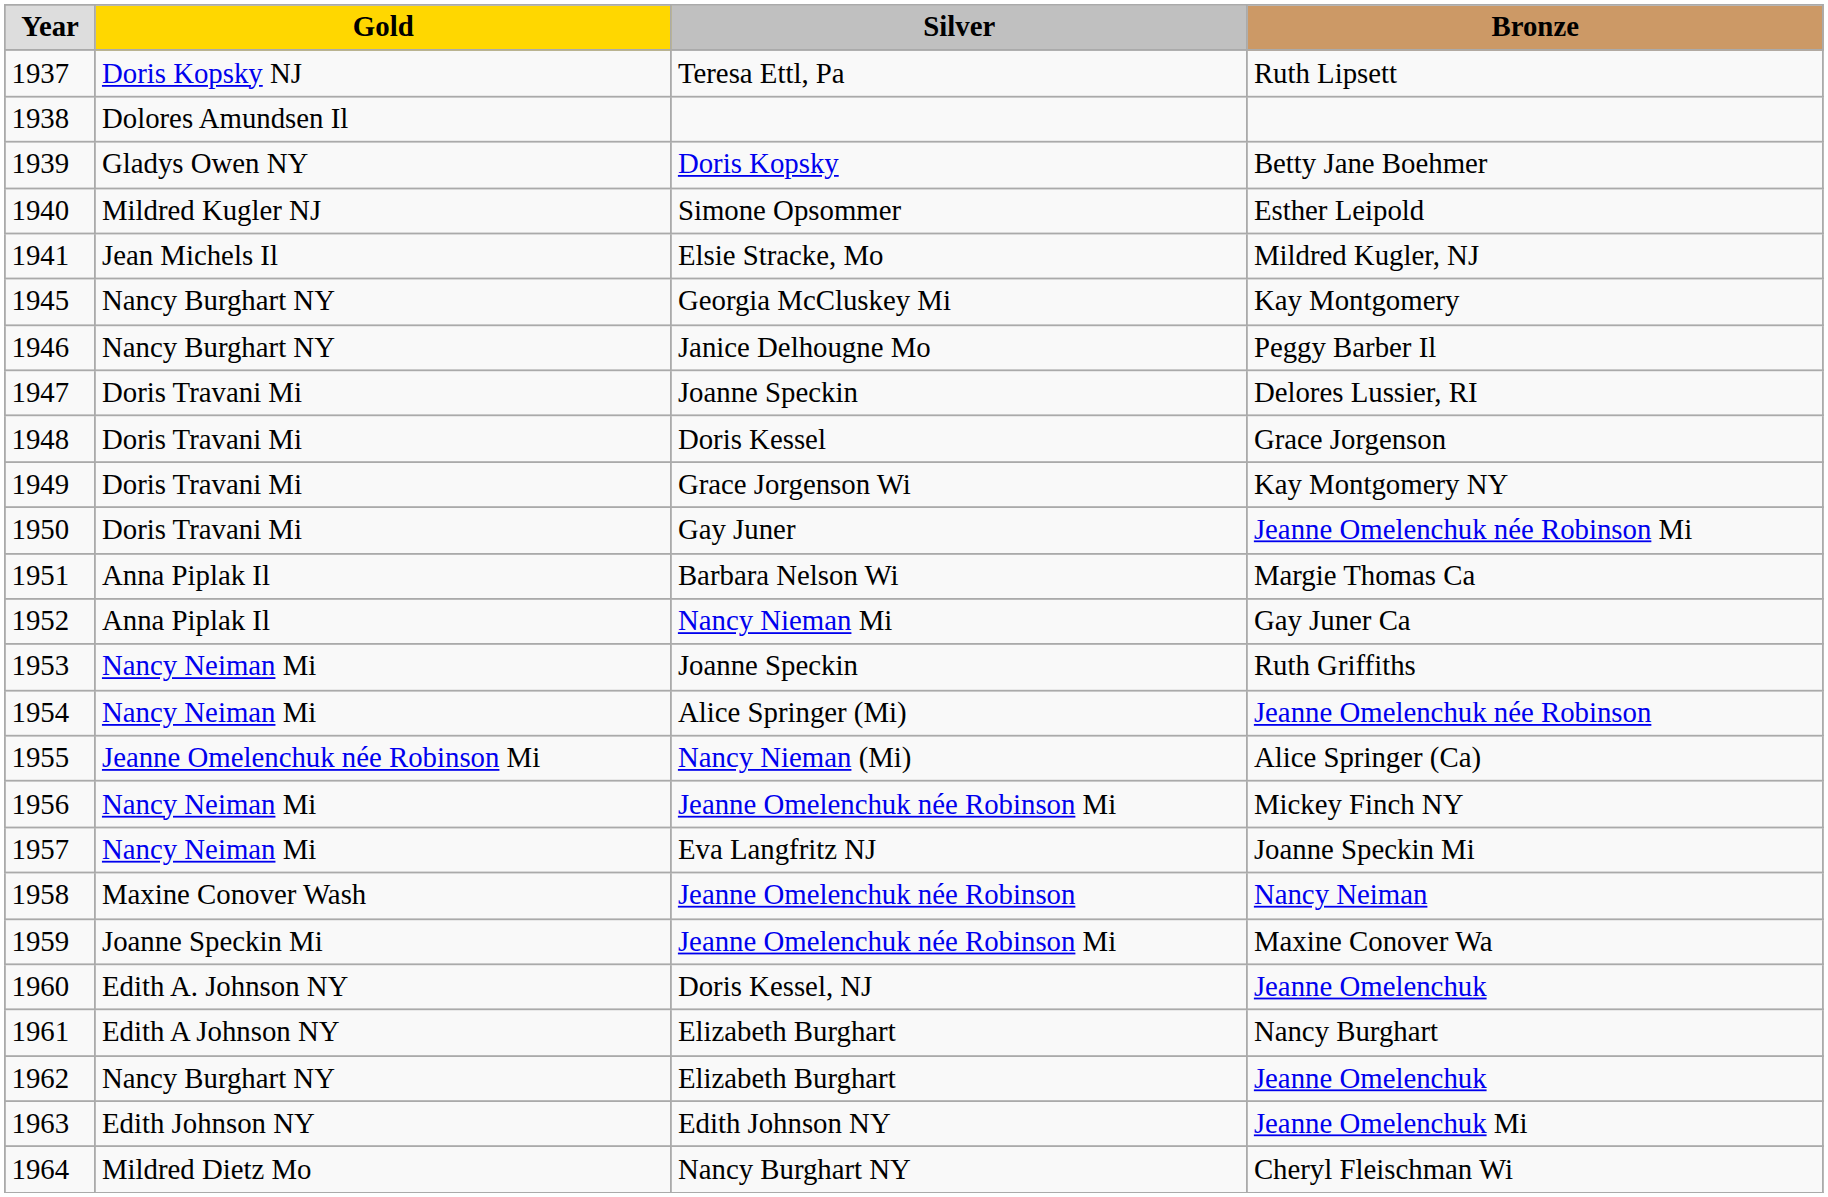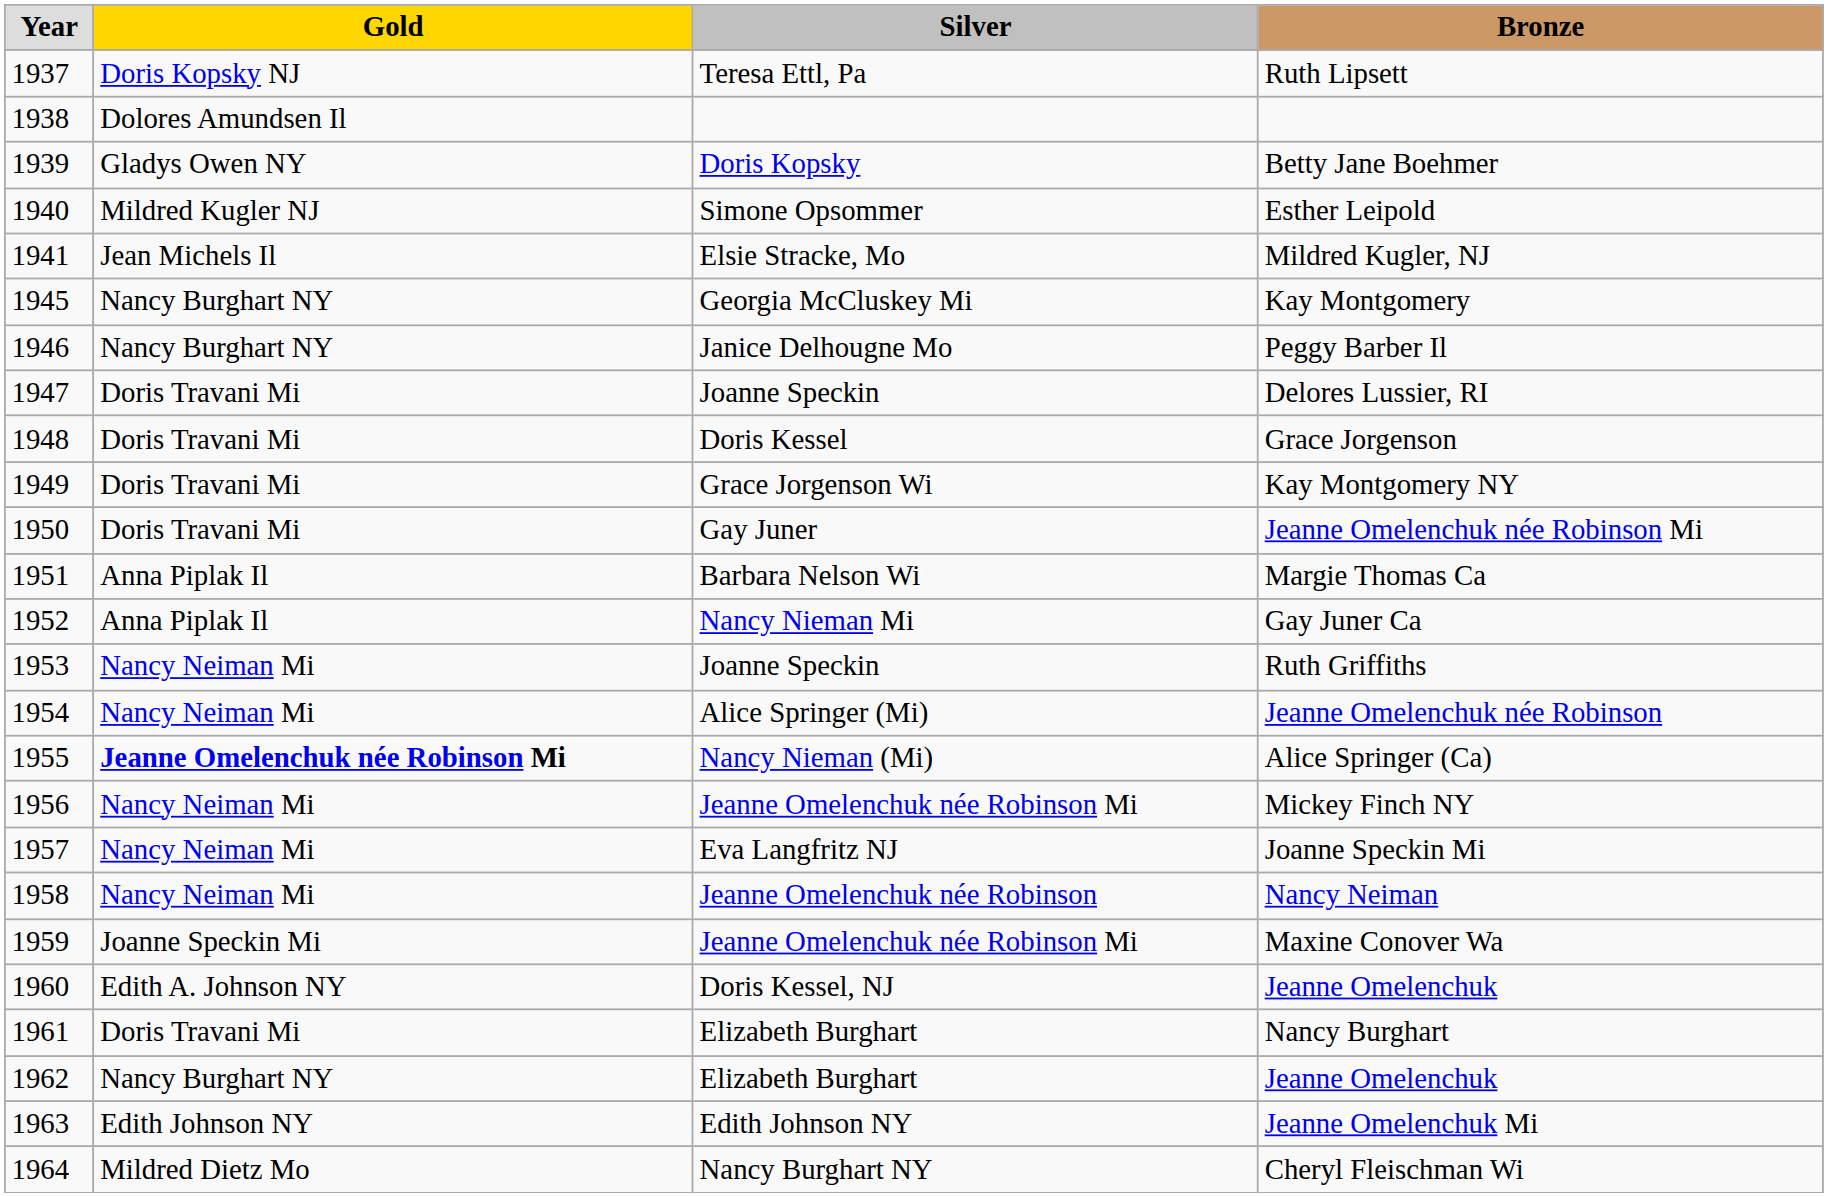Alice Springer (Ca) | Gold: normal -> bold
Nancy Neiman | Gold: Maxine Conover Wash -> Nancy Neiman Mi
Nancy Burghart | Gold: Edith A Johnson NY -> Doris Travani Mi
